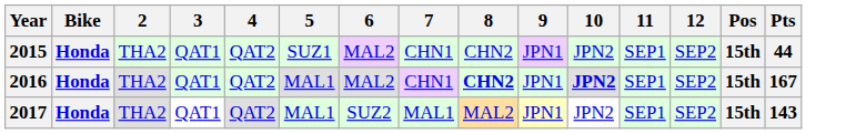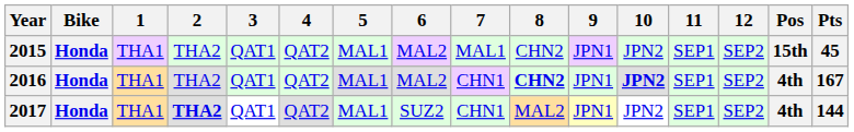+ column: 1 | THA1 | THA1 | THA1
2015 | 5: SUZ1 -> MAL1
2015 | 7: CHN1 -> MAL1
2015 | Pts: 44 -> 45
2016 | Pos: 15th -> 4th
2017 | 2: normal -> bold
2017 | 7: MAL1 -> CHN1
2017 | Pos: 15th -> 4th
2017 | Pts: 143 -> 144
